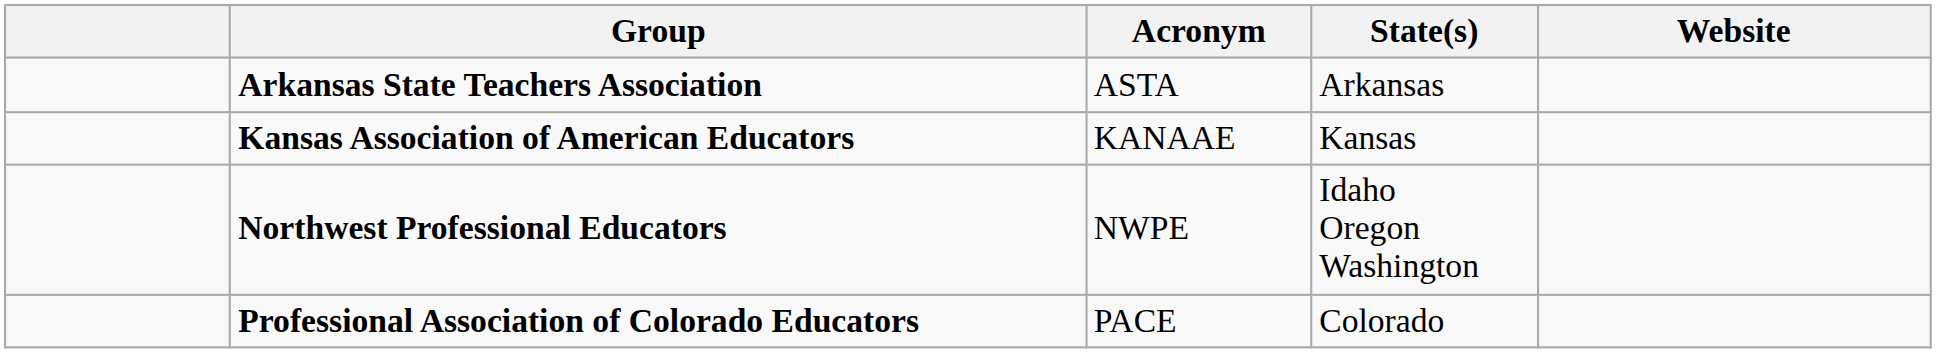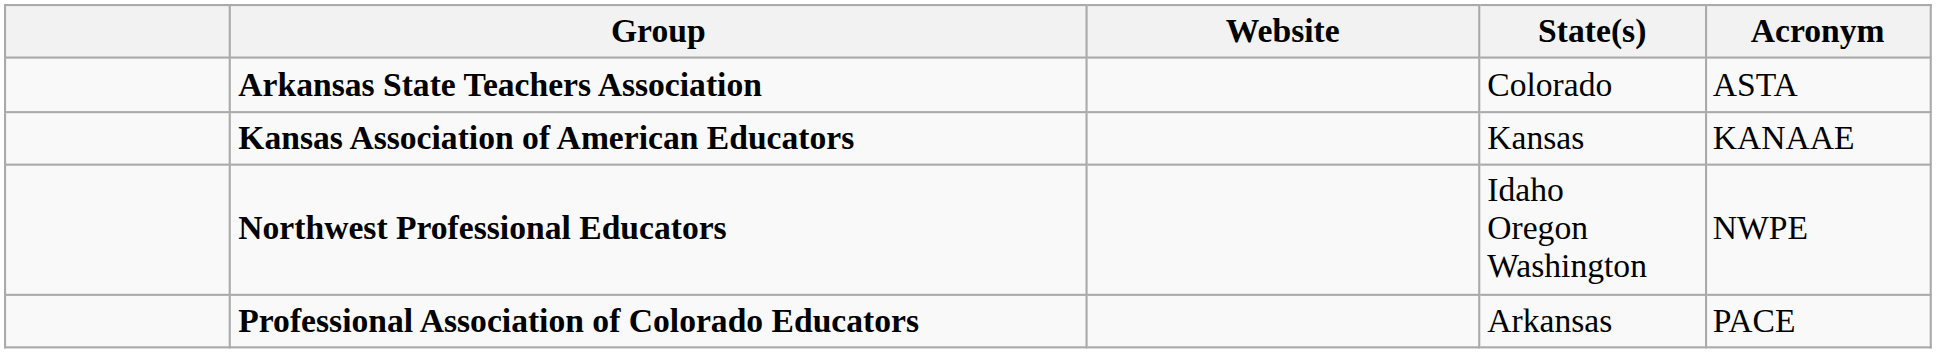columns swapped: Acronym <-> Website
Arkansas State Teachers Association | State(s): Arkansas -> Colorado
Professional Association of Colorado Educators | State(s): Colorado -> Arkansas
